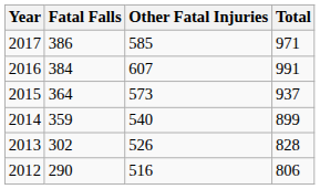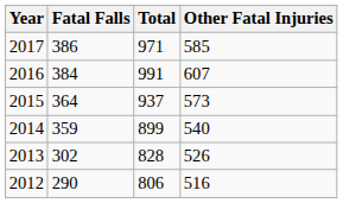columns swapped: Other Fatal Injuries <-> Total
